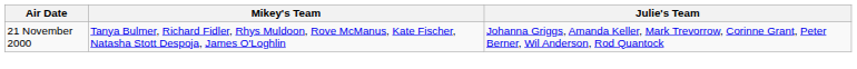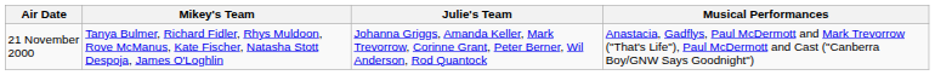+ column: Musical Performances | Anastacia, Gadflys, Paul McDermott and Mark Trevorrow ("That's Life"), Paul McDermott and Cast ("Canberra Boy/GNW Says Goodnight")
